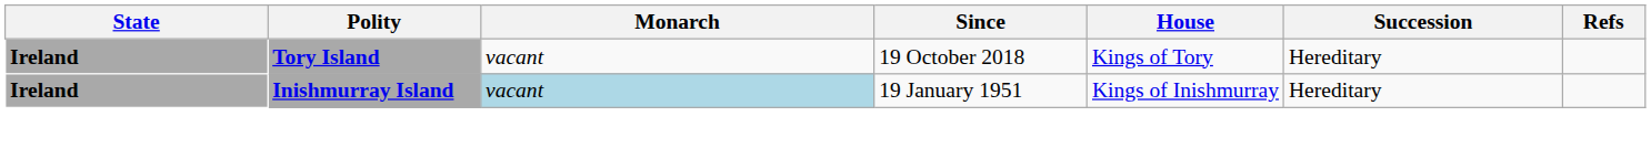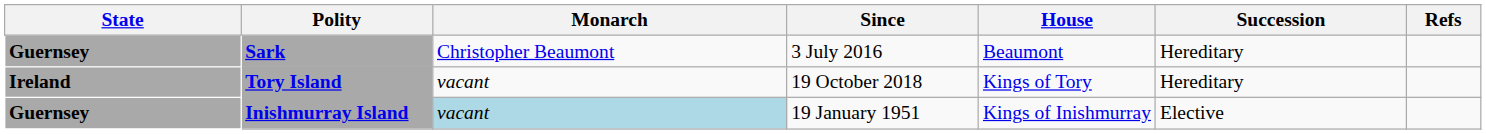+ row: Guernsey | Sark | Christopher Beaumont | 3 July 2016 | Beaumont | Hereditary
Inishmurray Island | State: Ireland -> Guernsey
Inishmurray Island | Succession: Hereditary -> Elective
